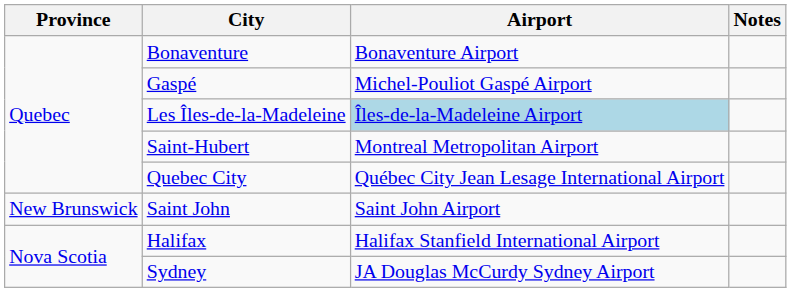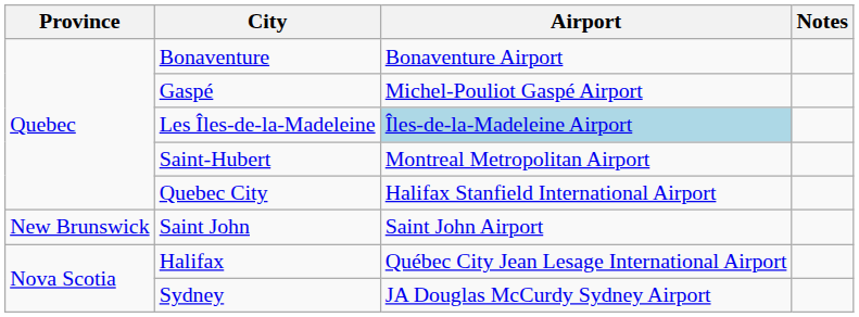Quebec City | Airport: Québec City Jean Lesage International Airport -> Halifax Stanfield International Airport
Halifax | Airport: Halifax Stanfield International Airport -> Québec City Jean Lesage International Airport
